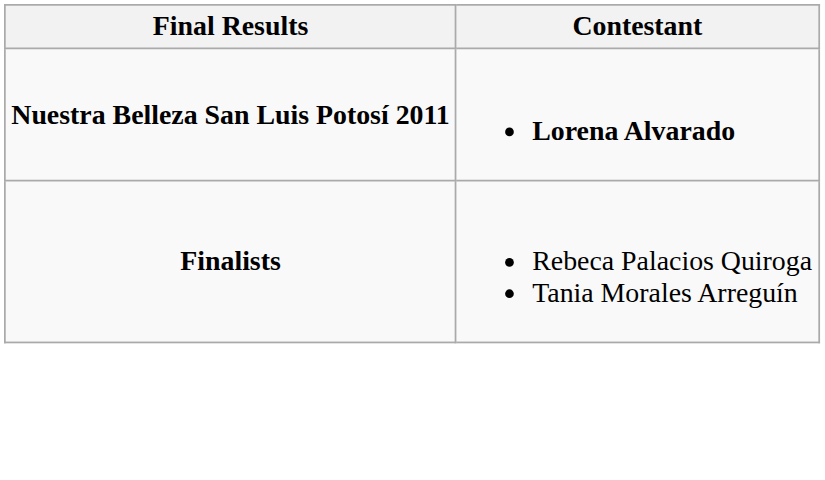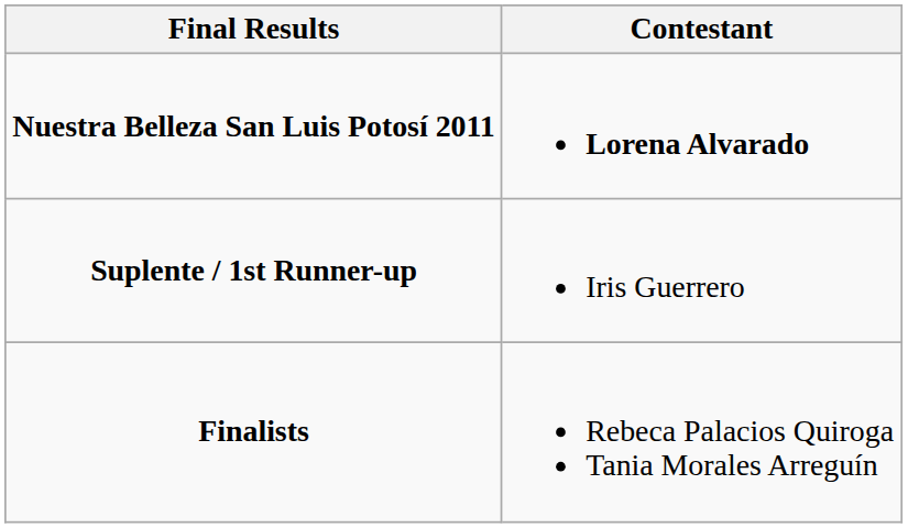+ row: Suplente / 1st Runner-up | Iris Guerrero
